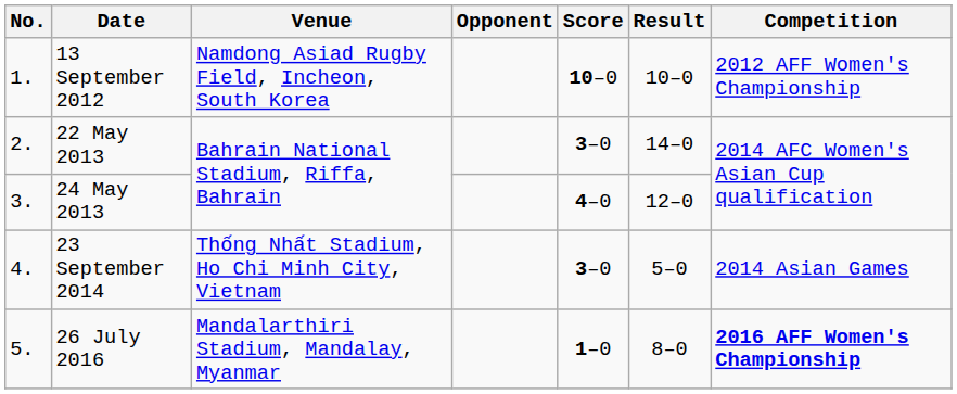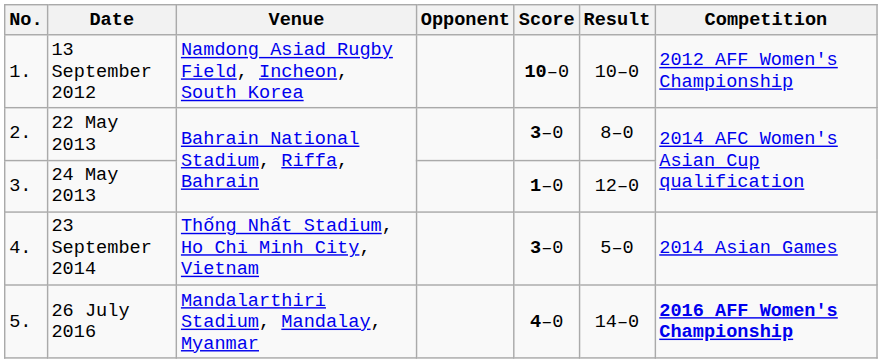22 May 2013 | Result: 14–0 -> 8–0
24 May 2013 | Score: 4–0 -> 1–0
26 July 2016 | Score: 1–0 -> 4–0
26 July 2016 | Result: 8–0 -> 14–0
